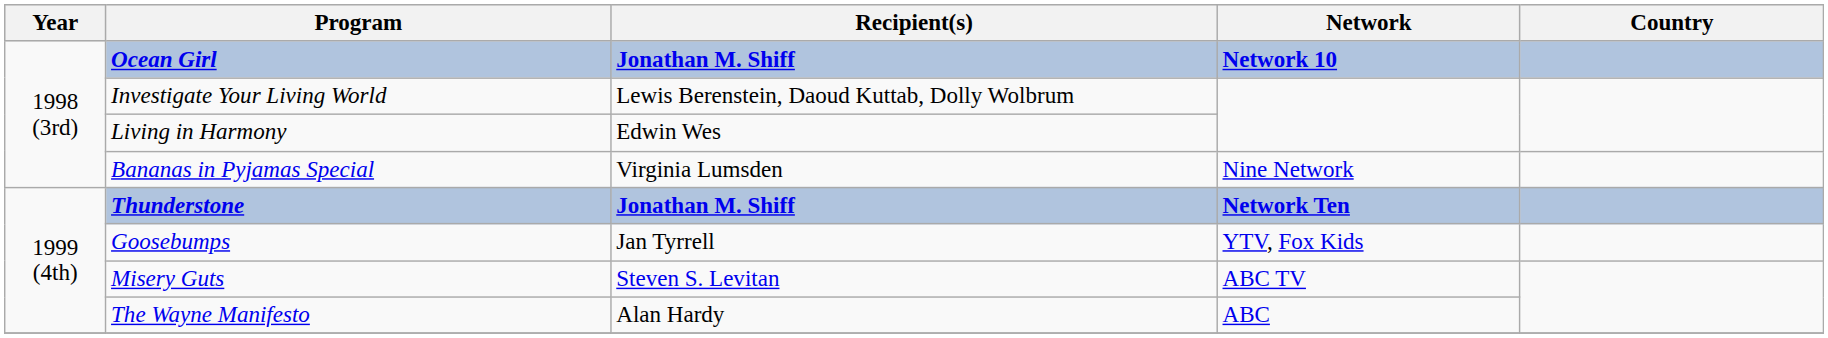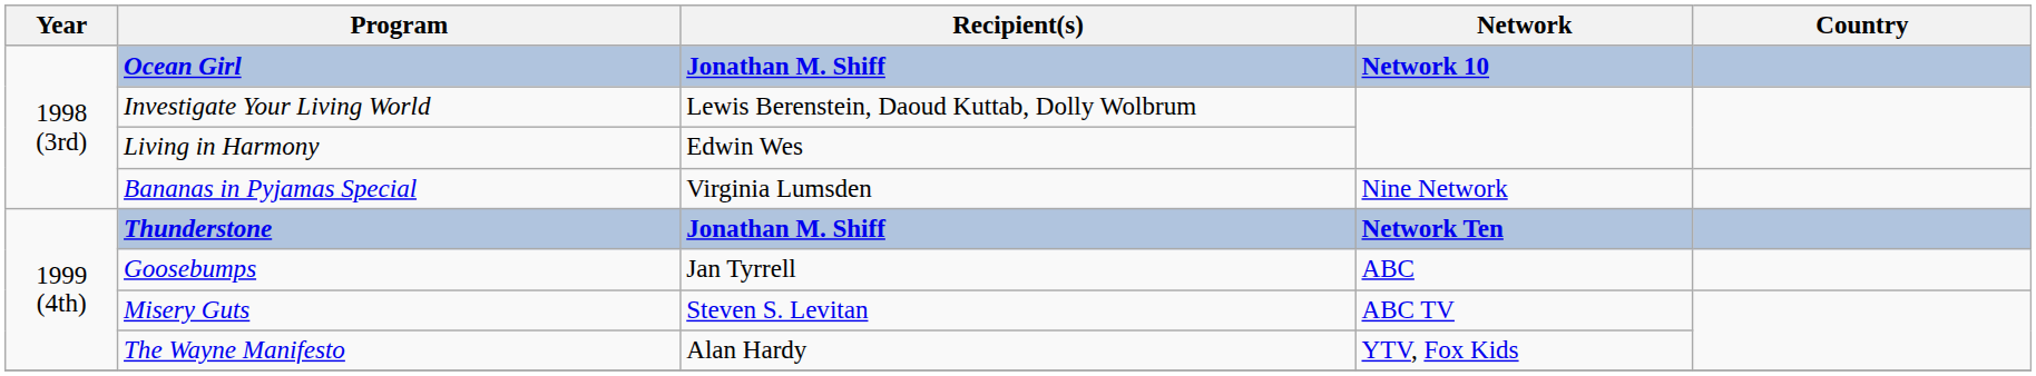Goosebumps | Network: YTV, Fox Kids -> ABC
The Wayne Manifesto | Network: ABC -> YTV, Fox Kids
